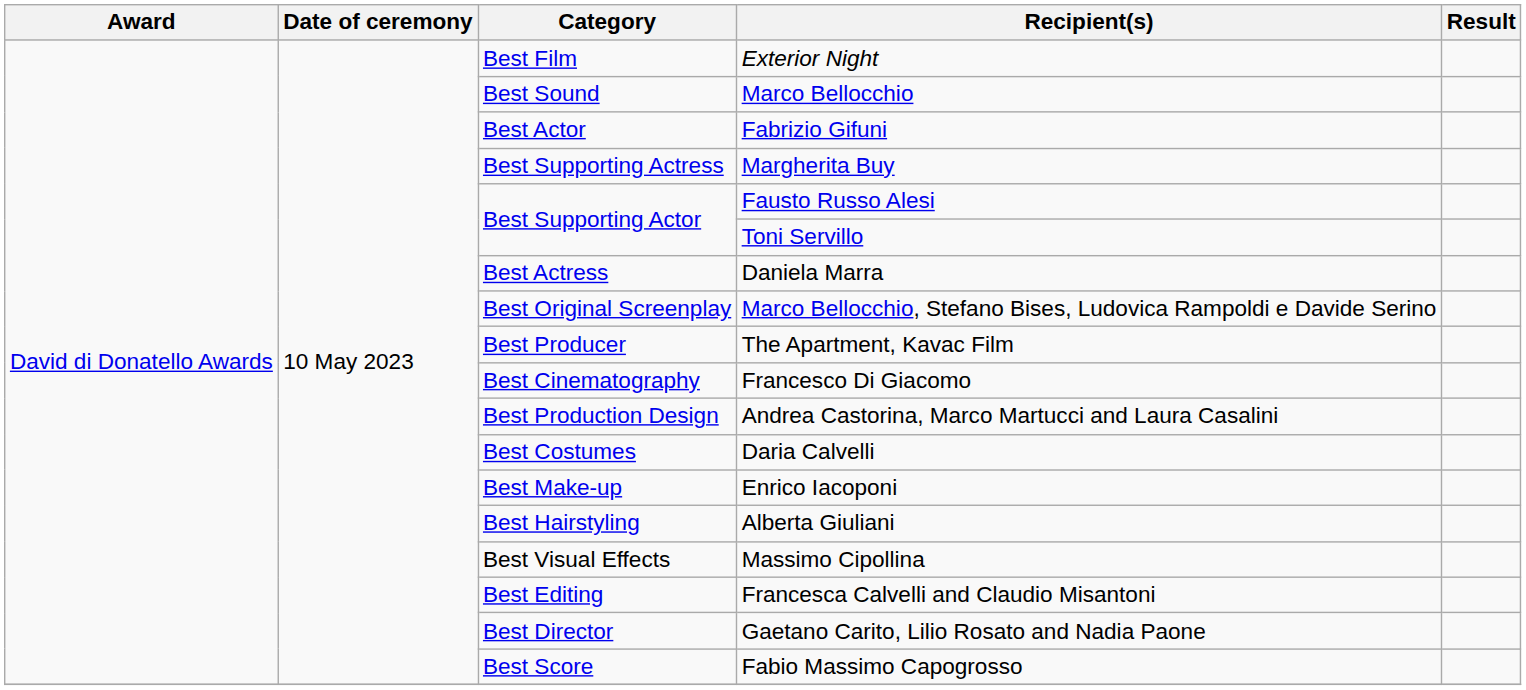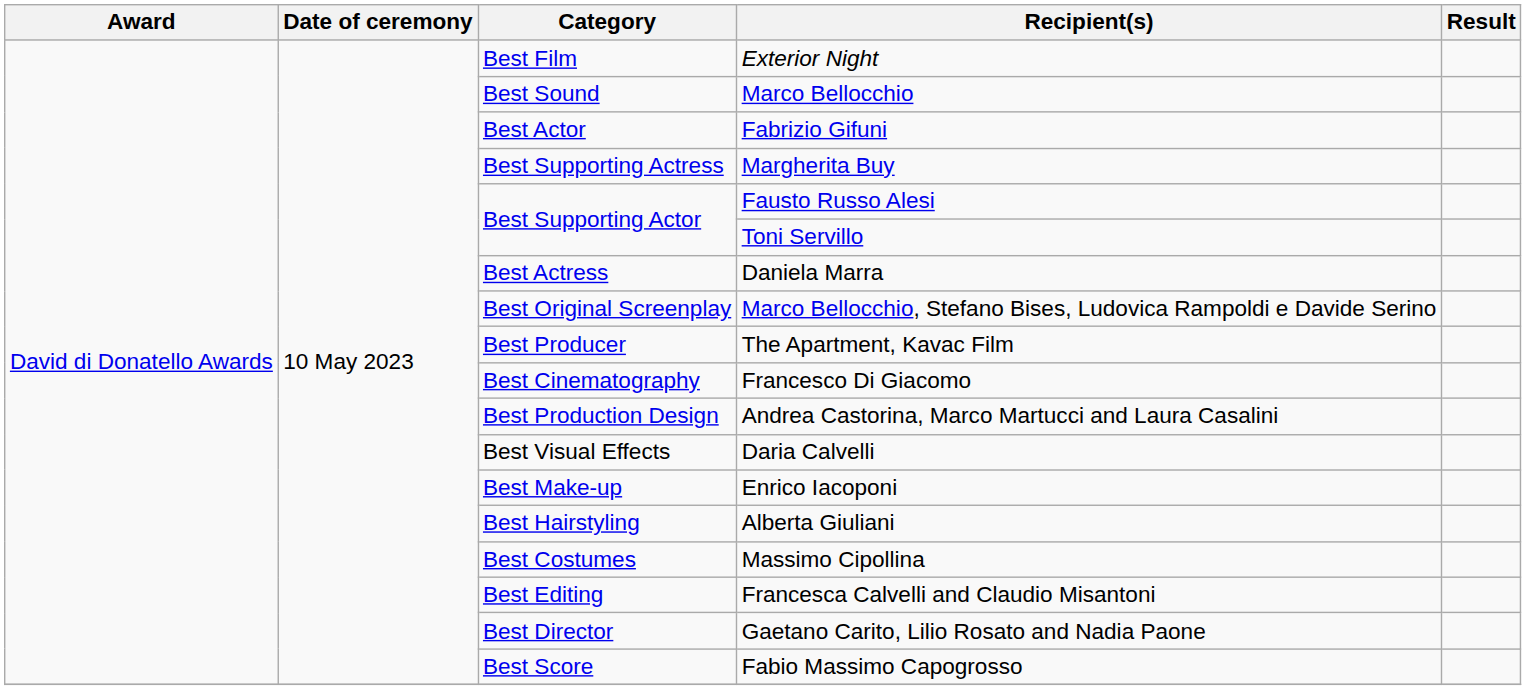Daria Calvelli | Category: Best Costumes -> Best Visual Effects
Massimo Cipollina | Category: Best Visual Effects -> Best Costumes
